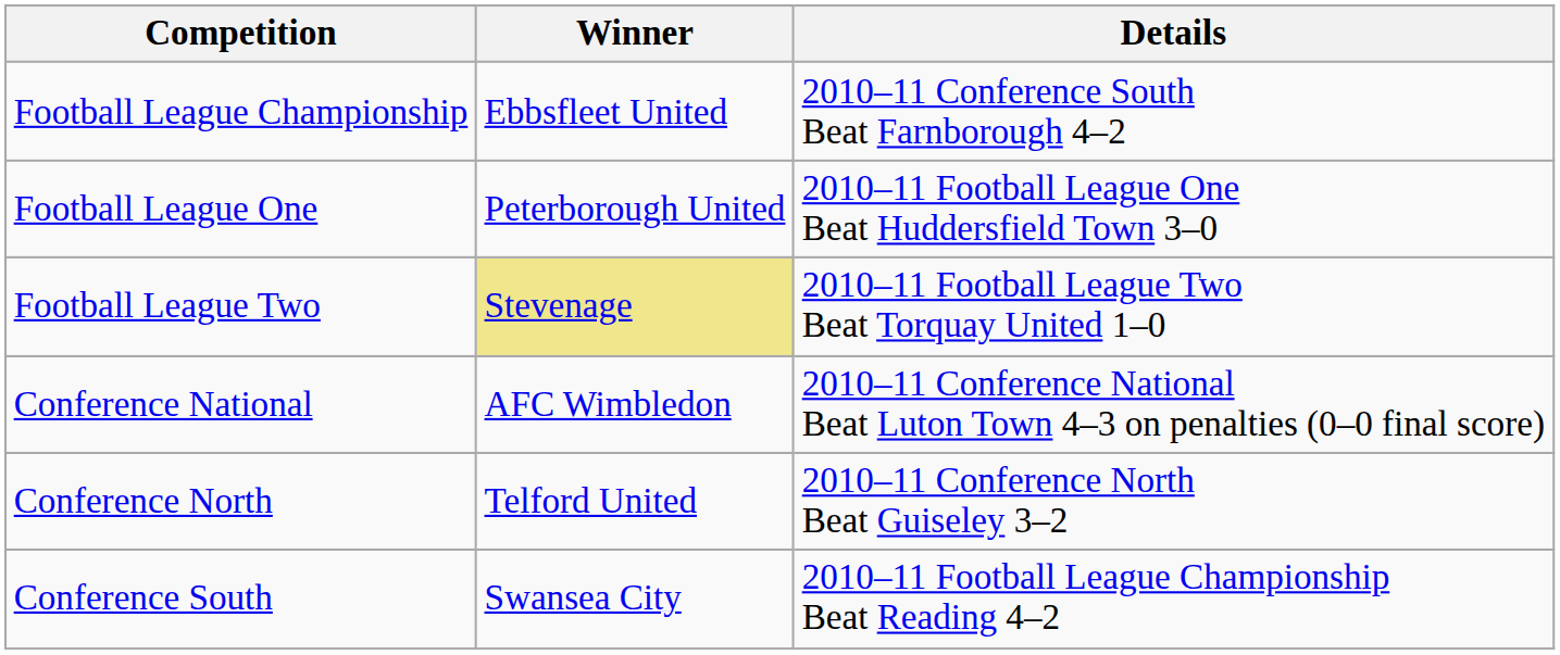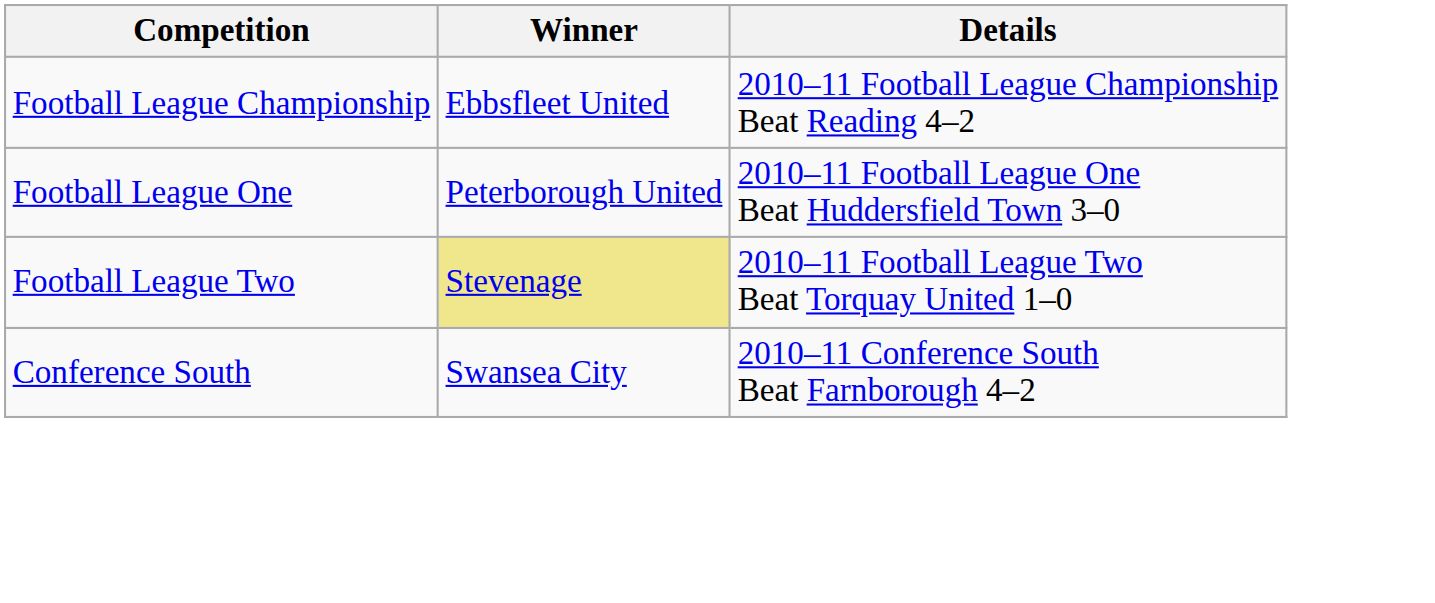Football League Championship | Details: 2010–11 Conference South Beat Farnborough 4–2 -> 2010–11 Football League Championship Beat Reading 4–2
- row: Conference National | AFC Wimbledon | 2010–11 Conference National Beat Luton Town 4–3 on penalties (0–0 final score)
- row: Conference North | Telford United | 2010–11 Conference North Beat Guiseley 3–2
Conference South | Details: 2010–11 Football League Championship Beat Reading 4–2 -> 2010–11 Conference South Beat Farnborough 4–2
